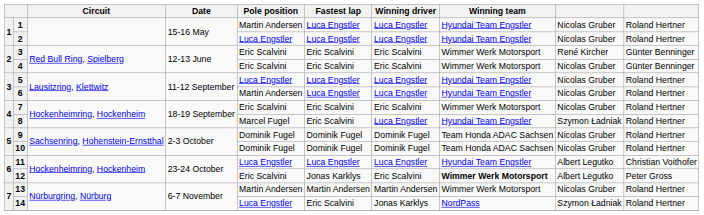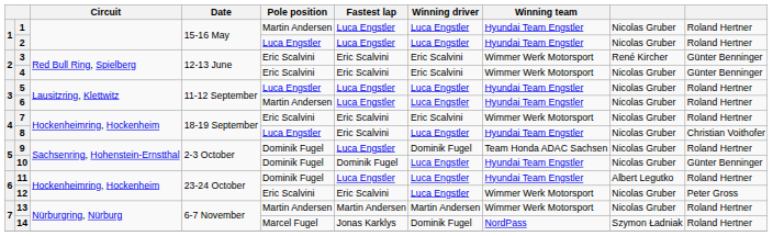8 | Pole position: Marcel Fugel -> Luca Engstler
8 | column 9: Szymon Ładniak -> Nicolas Gruber
8 | column 10: Roland Hertner -> Christian Voithofer
9 | Fastest lap: Dominik Fugel -> Luca Engstler
10 | Winning driver: Dominik Fugel -> Luca Engstler
10 | Winning team: Team Honda ADAC Sachsen -> Hyundai Team Engstler
10 | column 10: Roland Hertner -> Günter Benninger
11 | Pole position: Luca Engstler -> Dominik Fugel
11 | column 10: Christian Voithofer -> Roland Hertner
12 | Fastest lap: Jonas Karklys -> Eric Scalvini
12 | Winning driver: Eric Scalvini -> Luca Engstler
12 | Winning team: bold -> normal
12 | column 9: Albert Legutko -> Nicolas Gruber
14 | Pole position: Luca Engstler -> Marcel Fugel
14 | Fastest lap: Eric Scalvini -> Jonas Karklys
14 | Winning driver: Jonas Karklys -> Dominik Fugel
